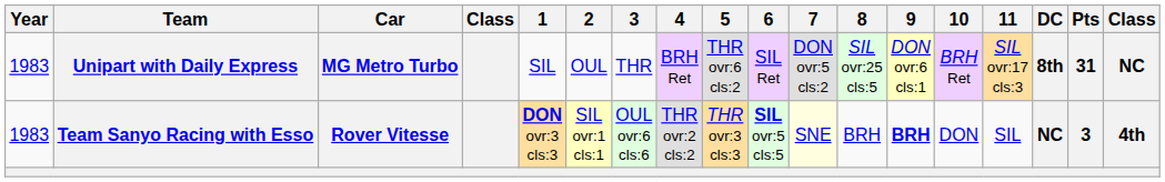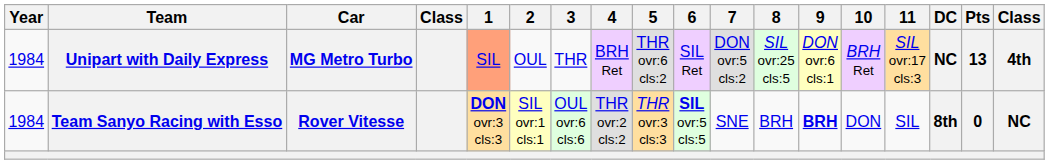Unipart with Daily Express | Year: 1983 -> 1984
Unipart with Daily Express | 1: no background -> lightsalmon background
Unipart with Daily Express | DC: 8th -> NC
Unipart with Daily Express | Pts: 31 -> 13
Unipart with Daily Express | column 18: NC -> 4th
Team Sanyo Racing with Esso | Year: 1983 -> 1984
Team Sanyo Racing with Esso | 7: lightyellow background -> no background
Team Sanyo Racing with Esso | DC: NC -> 8th
Team Sanyo Racing with Esso | Pts: 3 -> 0
Team Sanyo Racing with Esso | column 18: 4th -> NC
